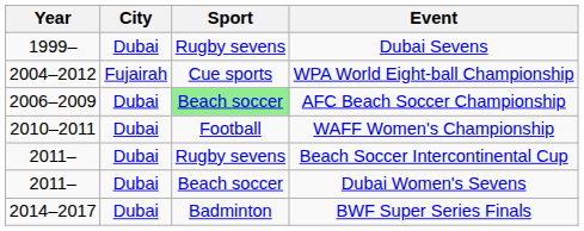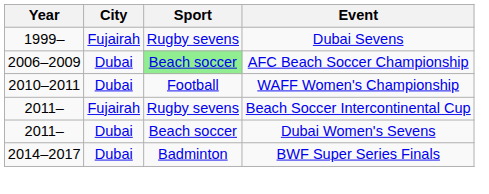Dubai Sevens | City: Dubai -> Fujairah
- row: 2004–2012 | Fujairah | Cue sports | WPA World Eight-ball Championship
Beach Soccer Intercontinental Cup | City: Dubai -> Fujairah
